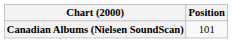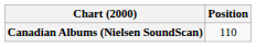Canadian Albums (Nielsen SoundScan) | Position: 101 -> 110
